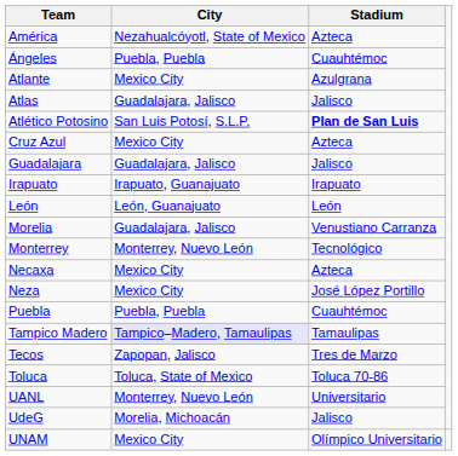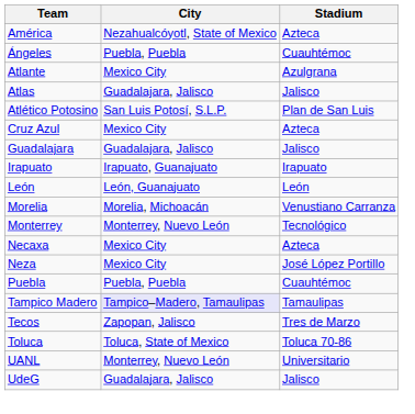Atlético Potosino | Stadium: bold -> normal
Morelia | City: Guadalajara, Jalisco -> Morelia, Michoacán
UdeG | City: Morelia, Michoacán -> Guadalajara, Jalisco
- row: UNAM | Mexico City | Olímpico Universitario
